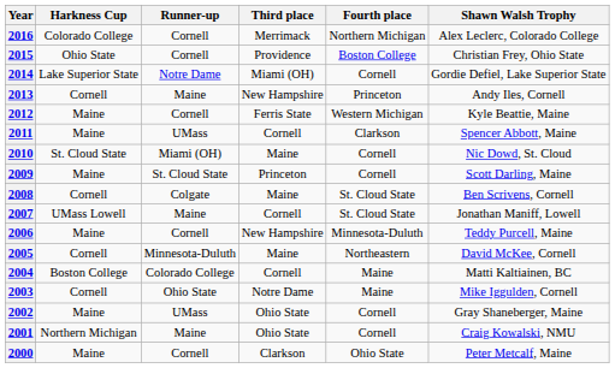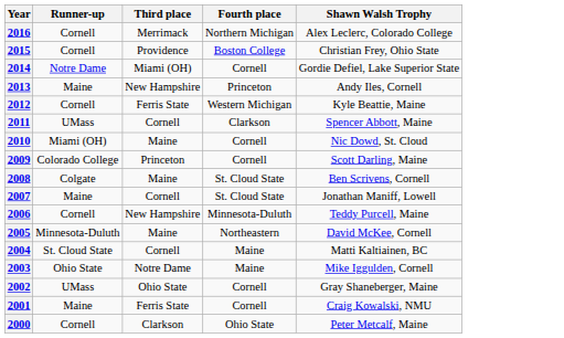- column: Harkness Cup | Colorado College | Ohio State | Lake Superior State | Cornell | Maine | Maine | St. Cloud State | Maine | Cornell | UMass Lowell | Maine | Cornell | Boston College | Cornell | Maine | Northern Michigan | Maine
2009 | Runner-up: St. Cloud State -> Colorado College
2004 | Runner-up: Colorado College -> St. Cloud State
2001 | Third place: Ohio State -> Ferris State
